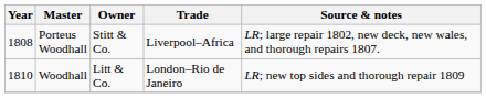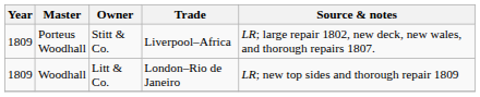Porteus Woodhall | Year: 1808 -> 1809
Woodhall | Year: 1810 -> 1809
